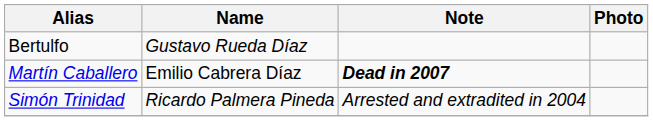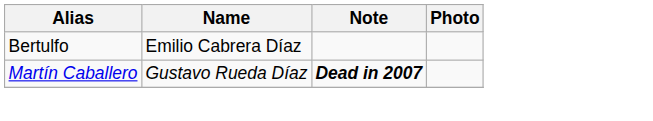Bertulfo | Name: Gustavo Rueda Díaz -> Emilio Cabrera Díaz
Martín Caballero | Name: Emilio Cabrera Díaz -> Gustavo Rueda Díaz
- row: Simón Trinidad | Ricardo Palmera Pineda | Arrested and extradited in 2004
